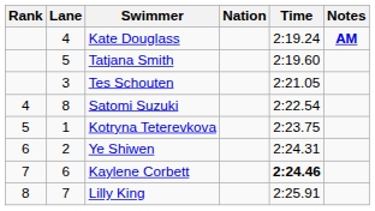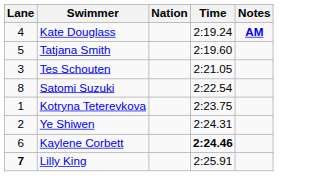- column: Rank | 4 | 5 | 6 | 7 | 8
Lilly King | Lane: normal -> bold
